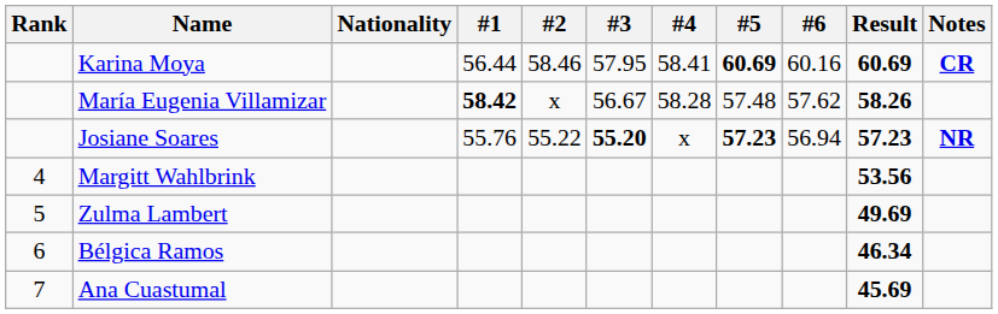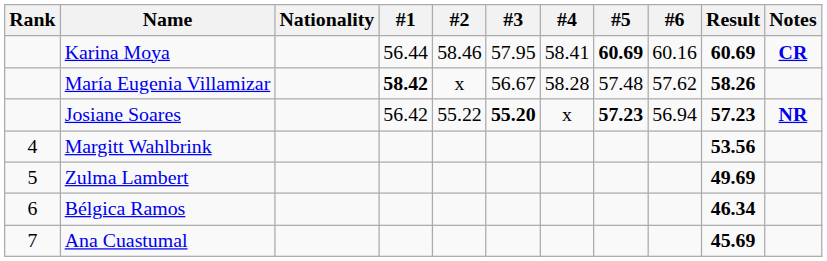Josiane Soares | #1: 55.76 -> 56.42
